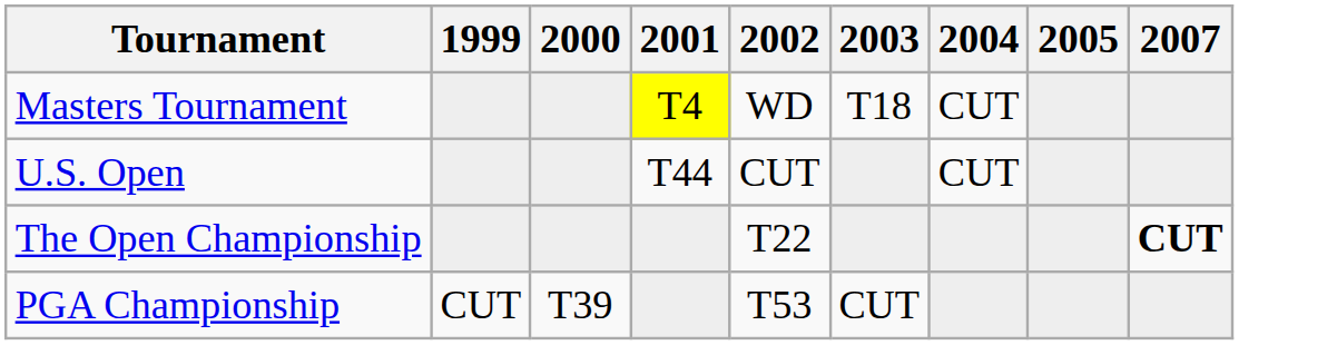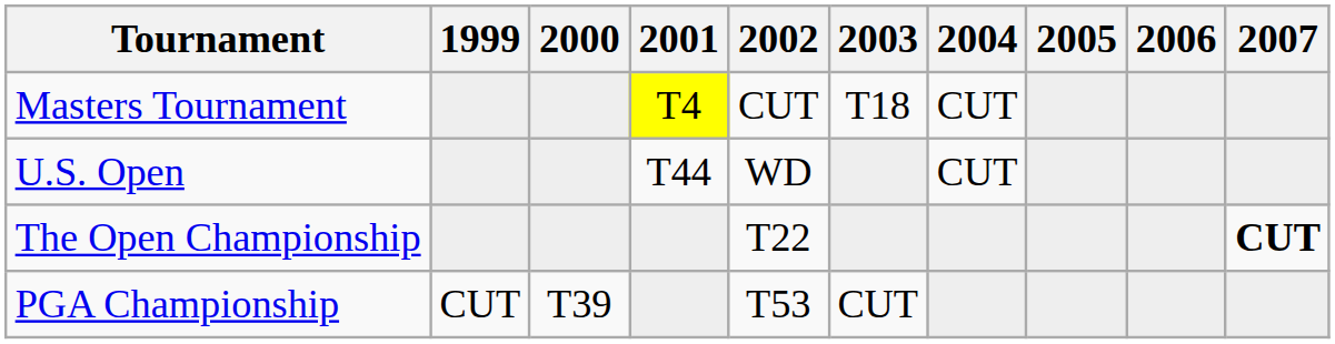+ column: 2006
Masters Tournament | 2002: WD -> CUT
U.S. Open | 2002: CUT -> WD
